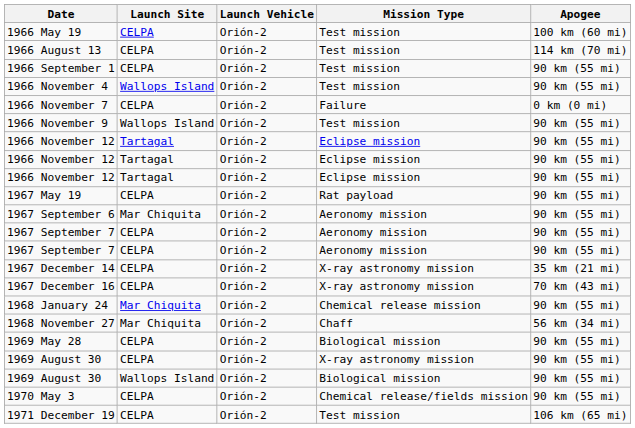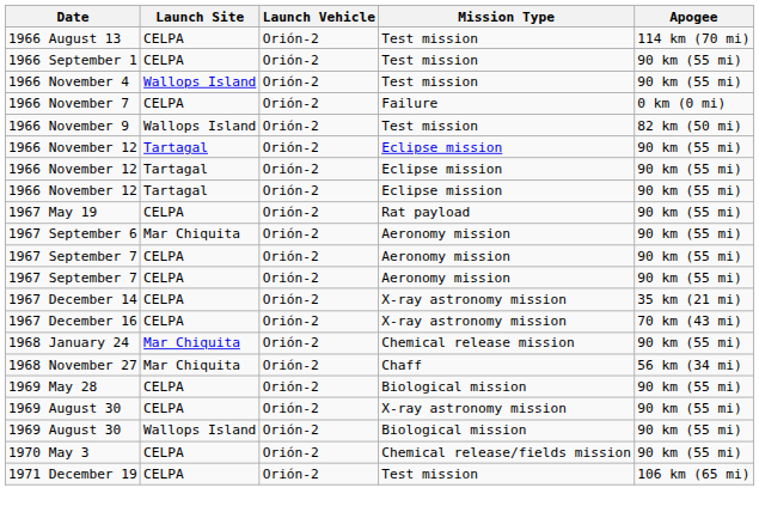- row: 1966 May 19 | CELPA | Orión-2 | Test mission | 100 km (60 mi)
1966 November 9 | Apogee: 90 km (55 mi) -> 82 km (50 mi)
